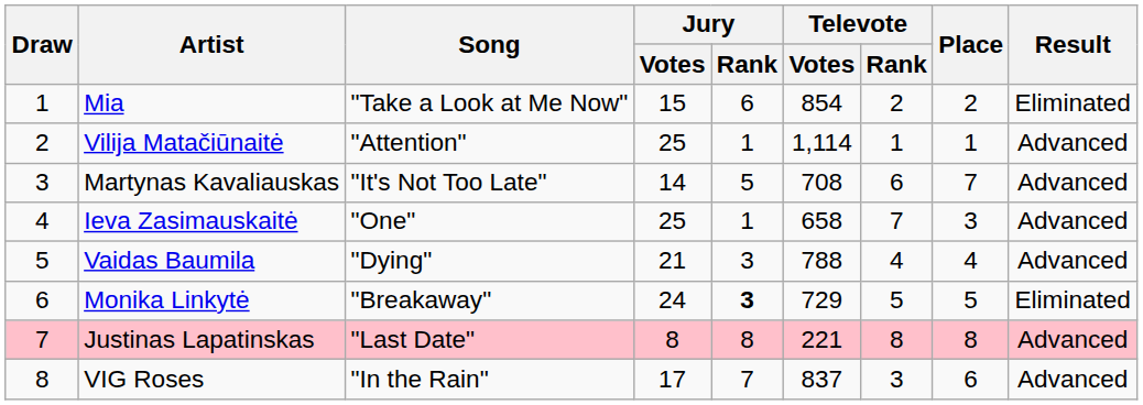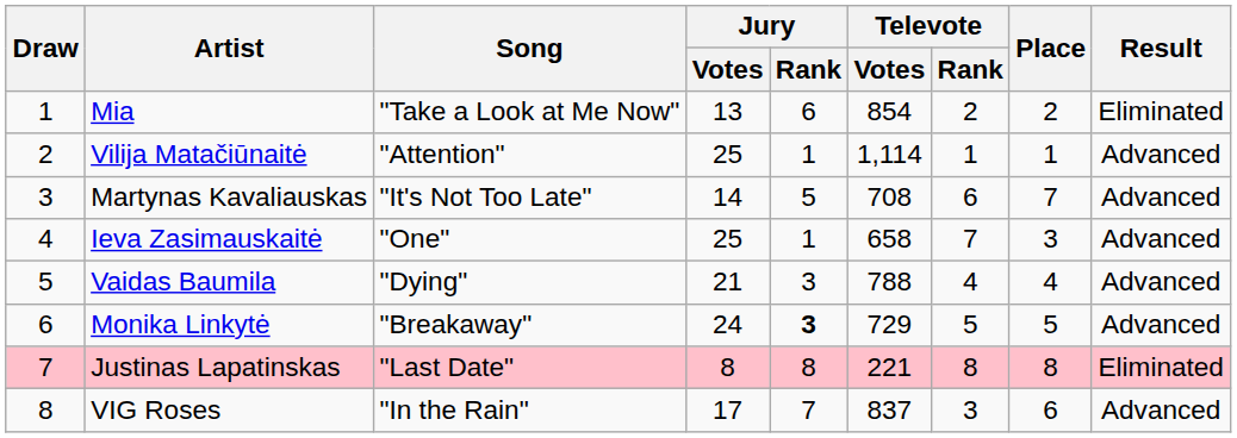Mia | Jury / Votes: 15 -> 13
Monika Linkytė | Result: Eliminated -> Advanced
Justinas Lapatinskas | Result: Advanced -> Eliminated
